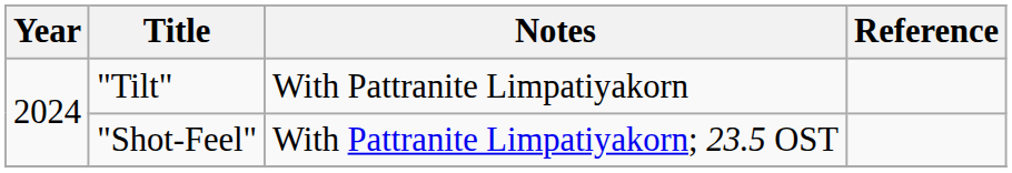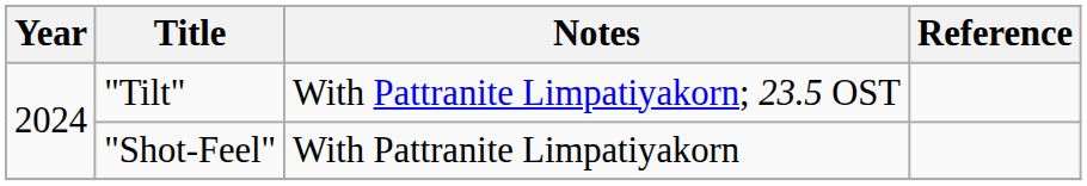"Tilt" | Notes: With Pattranite Limpatiyakorn -> With Pattranite Limpatiyakorn; 23.5 OST
"Shot-Feel" | Notes: With Pattranite Limpatiyakorn; 23.5 OST -> With Pattranite Limpatiyakorn
